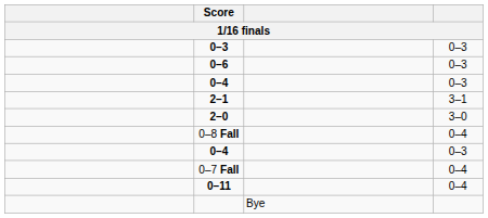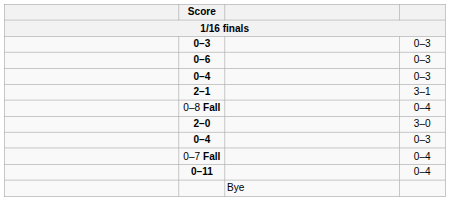rows swapped: 0–8 Fall <-> 2–0
